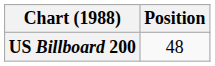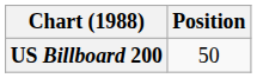US Billboard 200 | Position: 48 -> 50
